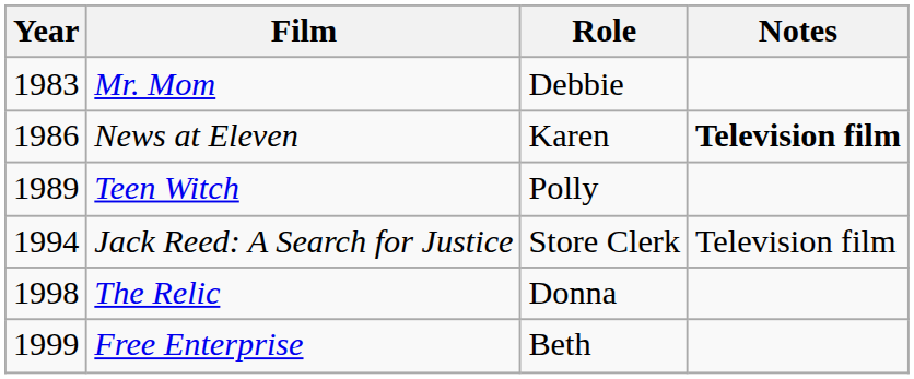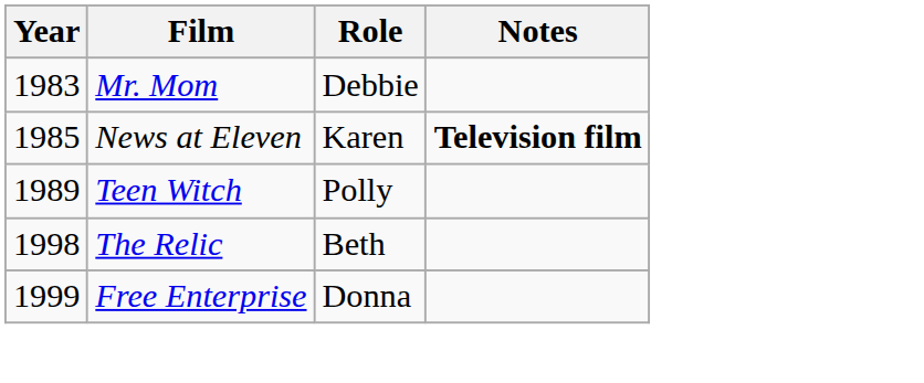News at Eleven | Year: 1986 -> 1985
- row: 1994 | Jack Reed: A Search for Justice | Store Clerk | Television film
The Relic | Role: Donna -> Beth
Free Enterprise | Role: Beth -> Donna
